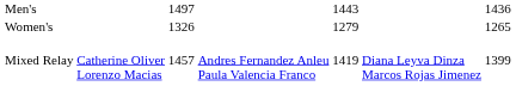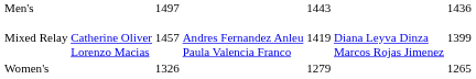rows swapped: Women's <-> Mixed Relay
